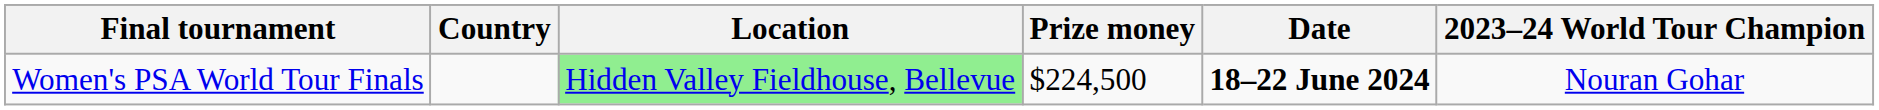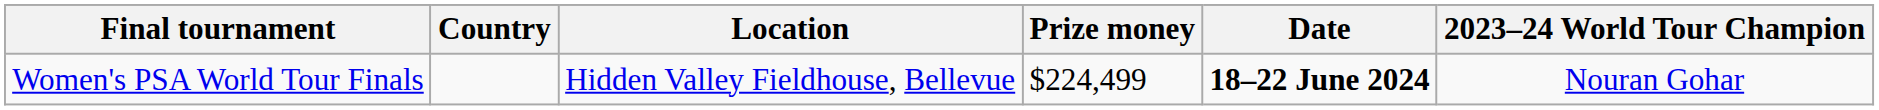Women's PSA World Tour Finals | Location: lightgreen background -> no background
Women's PSA World Tour Finals | Prize money: $224,500 -> $224,499
